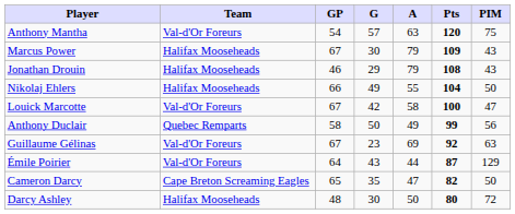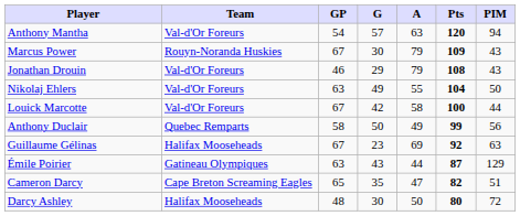Anthony Mantha | PIM: 75 -> 94
Marcus Power | Team: Halifax Mooseheads -> Rouyn-Noranda Huskies
Jonathan Drouin | Team: Halifax Mooseheads -> Val-d'Or Foreurs
Nikolaj Ehlers | Team: Halifax Mooseheads -> Val-d'Or Foreurs
Nikolaj Ehlers | GP: 66 -> 63
Louick Marcotte | PIM: 47 -> 44
Guillaume Gélinas | Team: Val-d'Or Foreurs -> Halifax Mooseheads
Émile Poirier | Team: Val-d'Or Foreurs -> Gatineau Olympiques
Émile Poirier | GP: 64 -> 63
Cameron Darcy | PIM: 50 -> 51
